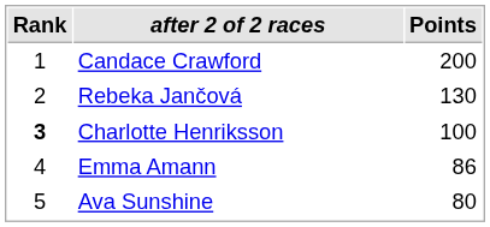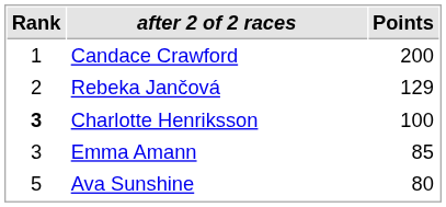Rebeka Jančová | Points: 130 -> 129
Emma Amann | Rank: 4 -> 3
Emma Amann | Points: 86 -> 85
